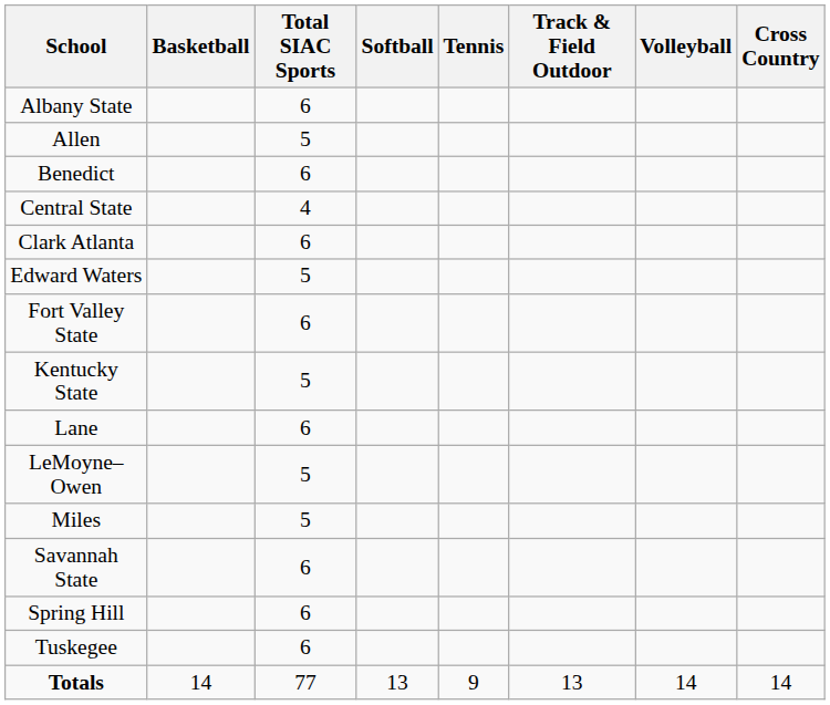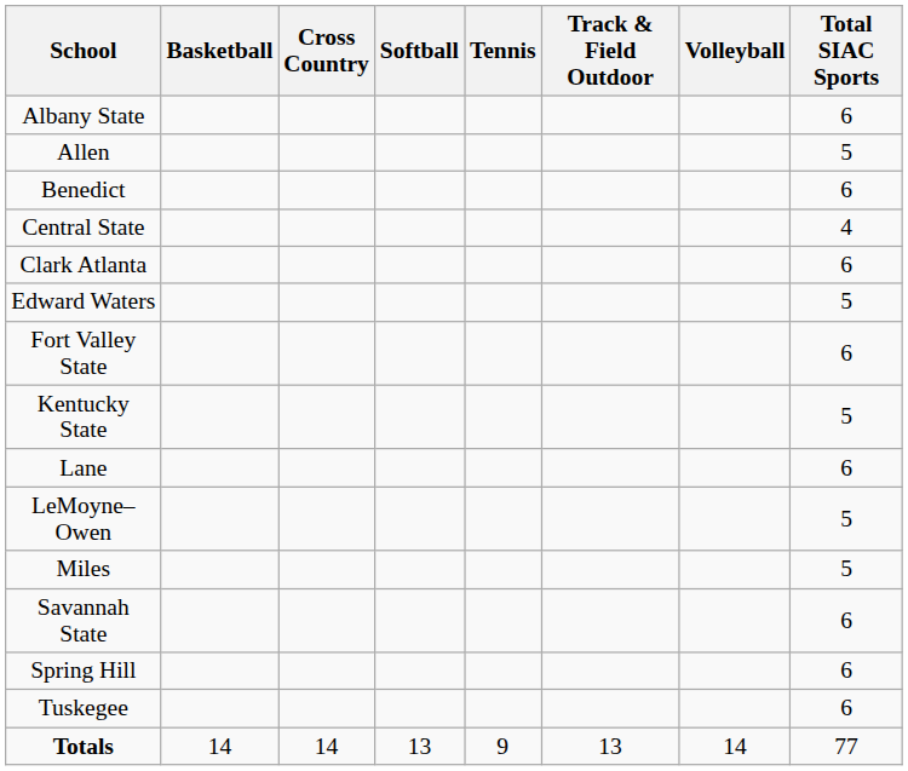columns swapped: Cross Country <-> Total SIAC Sports
